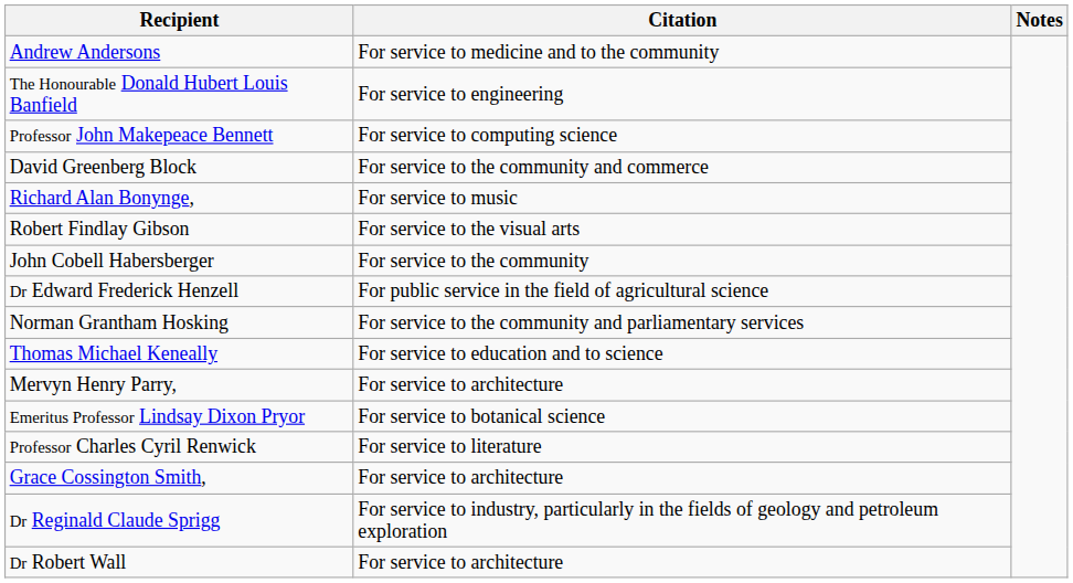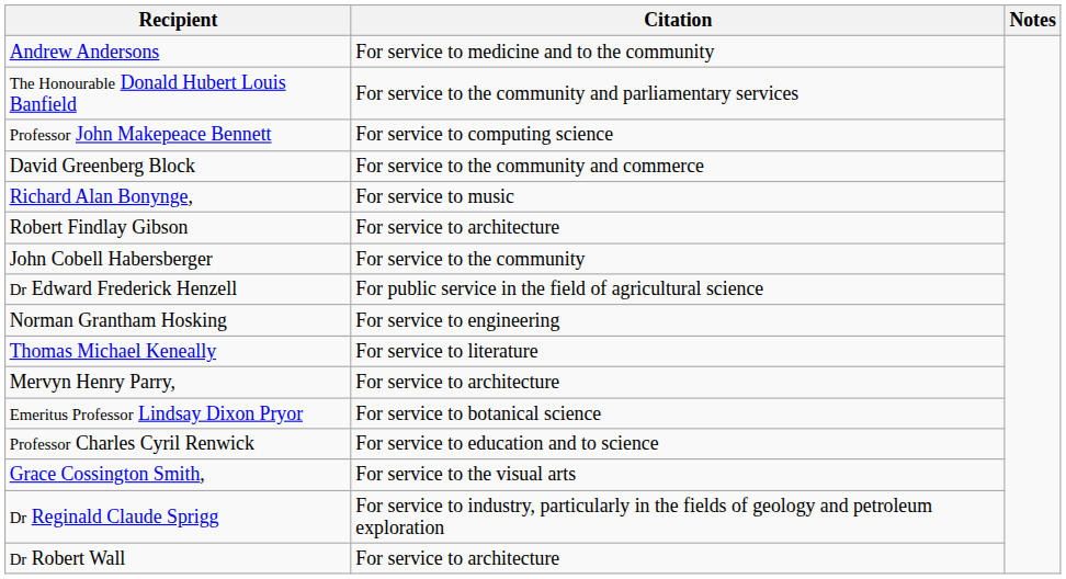The Honourable Donald Hubert Louis Banfield | Citation: For service to engineering -> For service to the community and parliamentary services
Robert Findlay Gibson | Citation: For service to the visual arts -> For service to architecture
Norman Grantham Hosking | Citation: For service to the community and parliamentary services -> For service to engineering
Thomas Michael Keneally | Citation: For service to education and to science -> For service to literature
Professor Charles Cyril Renwick | Citation: For service to literature -> For service to education and to science
Grace Cossington Smith, | Citation: For service to architecture -> For service to the visual arts
